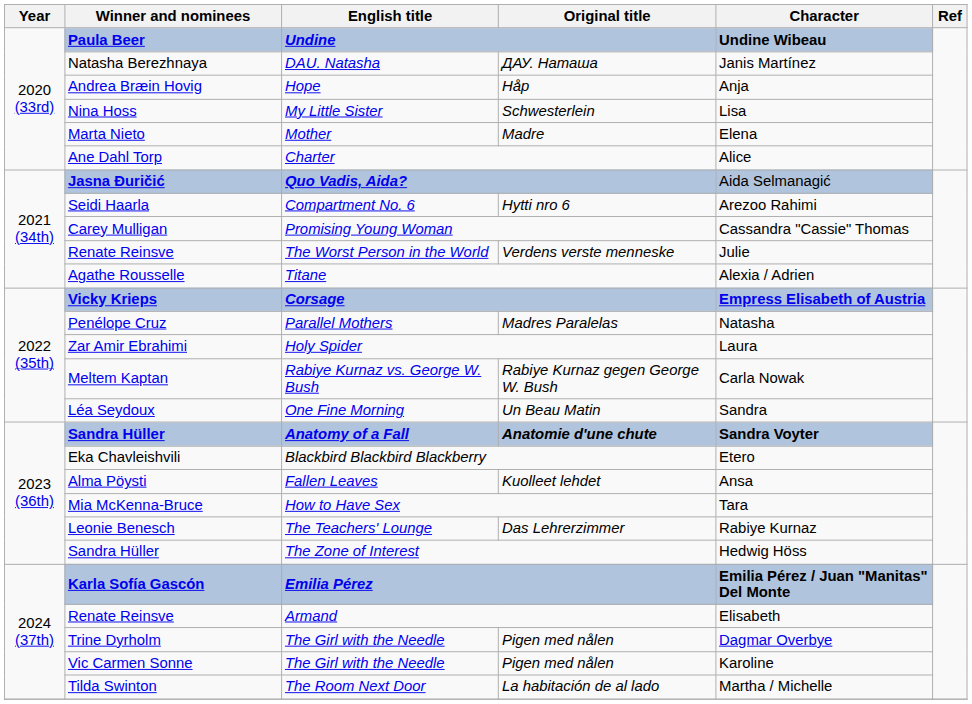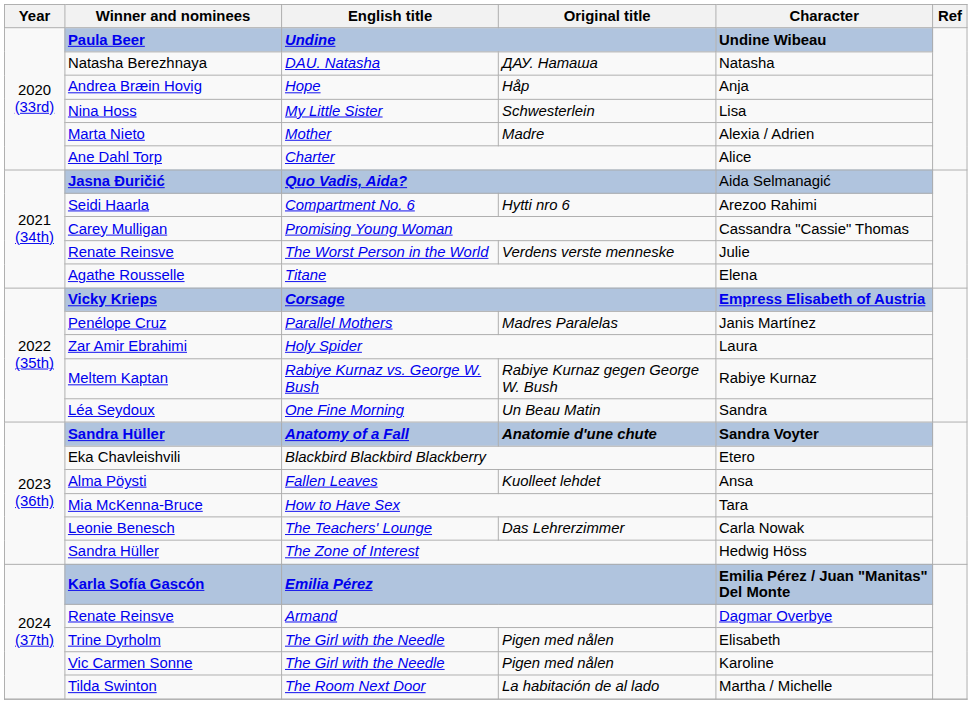DAU. Natasha | Character: Janis Martínez -> Natasha
Mother | Character: Elena -> Alexia / Adrien
Titane | Character: Alexia / Adrien -> Elena
Parallel Mothers | Character: Natasha -> Janis Martínez
Rabiye Kurnaz vs. George W. Bush | Character: Carla Nowak -> Rabiye Kurnaz
The Teachers' Lounge | Character: Rabiye Kurnaz -> Carla Nowak
Armand | Character: Elisabeth -> Dagmar Overbye
Trine Dyrholm / The Girl with the Needle | Character: Dagmar Overbye -> Elisabeth
